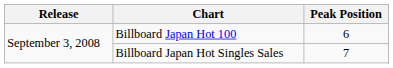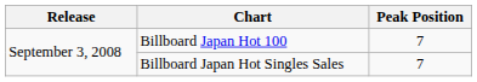Billboard Japan Hot 100 | Peak Position: 6 -> 7
